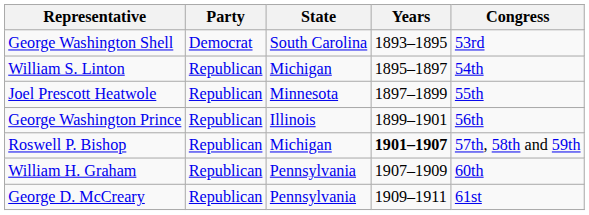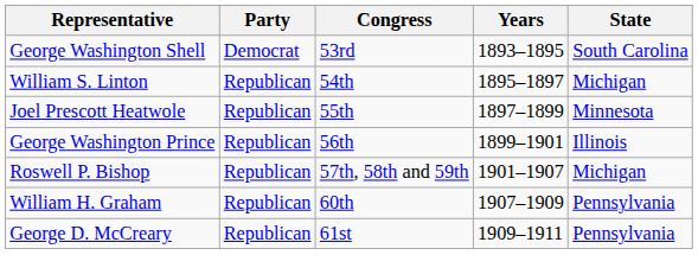columns swapped: State <-> Congress
Roswell P. Bishop | Years: bold -> normal
